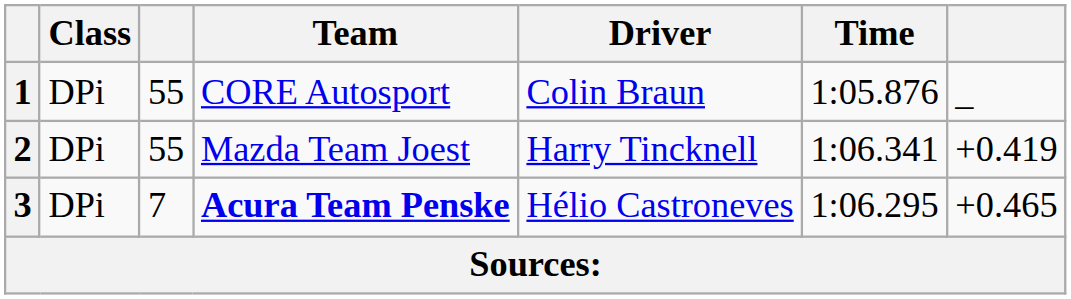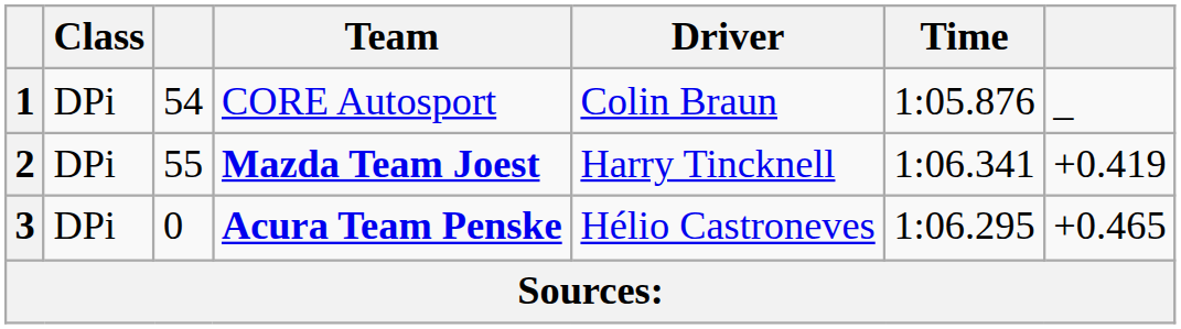1 | column 3: 55 -> 54
2 | Team: normal -> bold
3 | column 3: 7 -> 0
